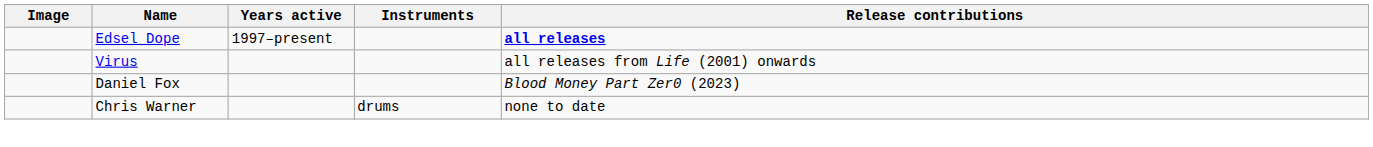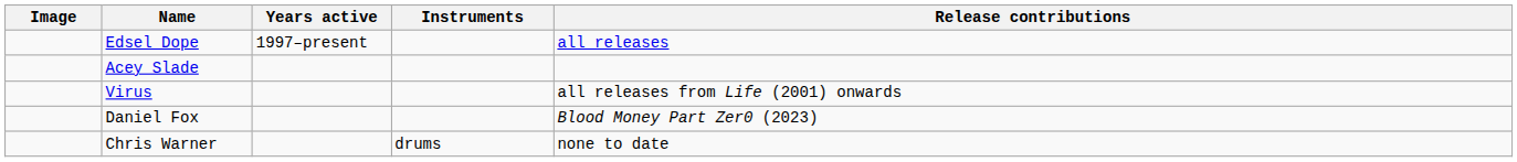Edsel Dope | Release contributions: bold -> normal
+ row: Acey Slade
